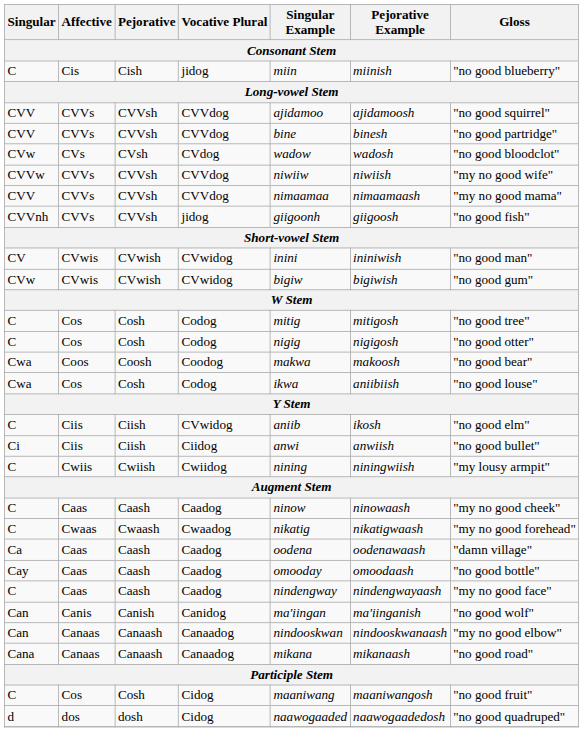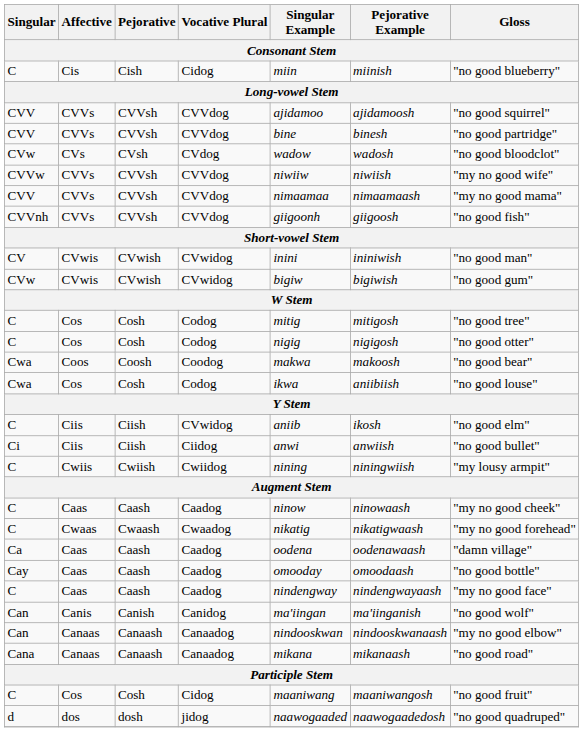C / Cis | Vocative Plural: jidog -> Cidog
CVVnh | Vocative Plural: jidog -> CVVdog
d | Vocative Plural: Cidog -> jidog
